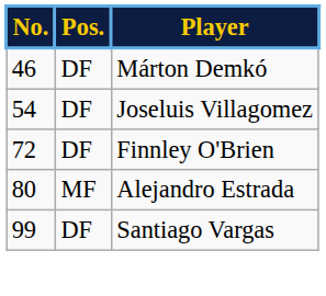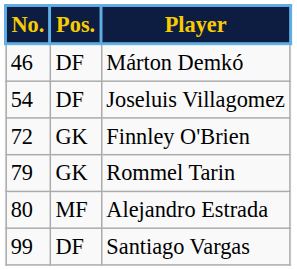Finnley O'Brien | Pos.: DF -> GK
+ row: 79 | GK | Rommel Tarin
